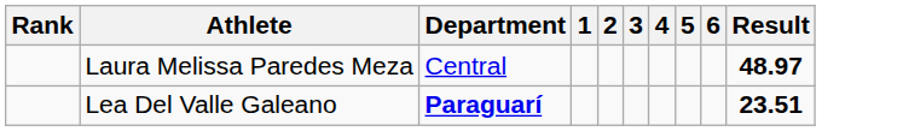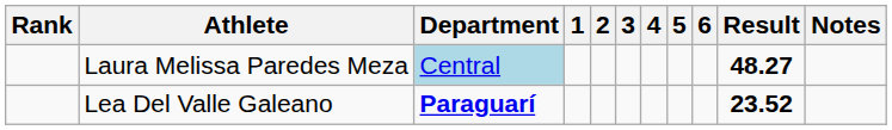+ column: Notes
Laura Melissa Paredes Meza | Department: no background -> lightblue background
Laura Melissa Paredes Meza | Result: 48.97 -> 48.27
Lea Del Valle Galeano | Result: 23.51 -> 23.52
